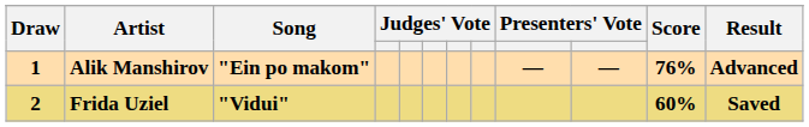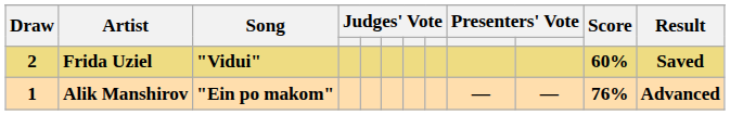rows swapped: Alik Manshirov <-> Frida Uziel
